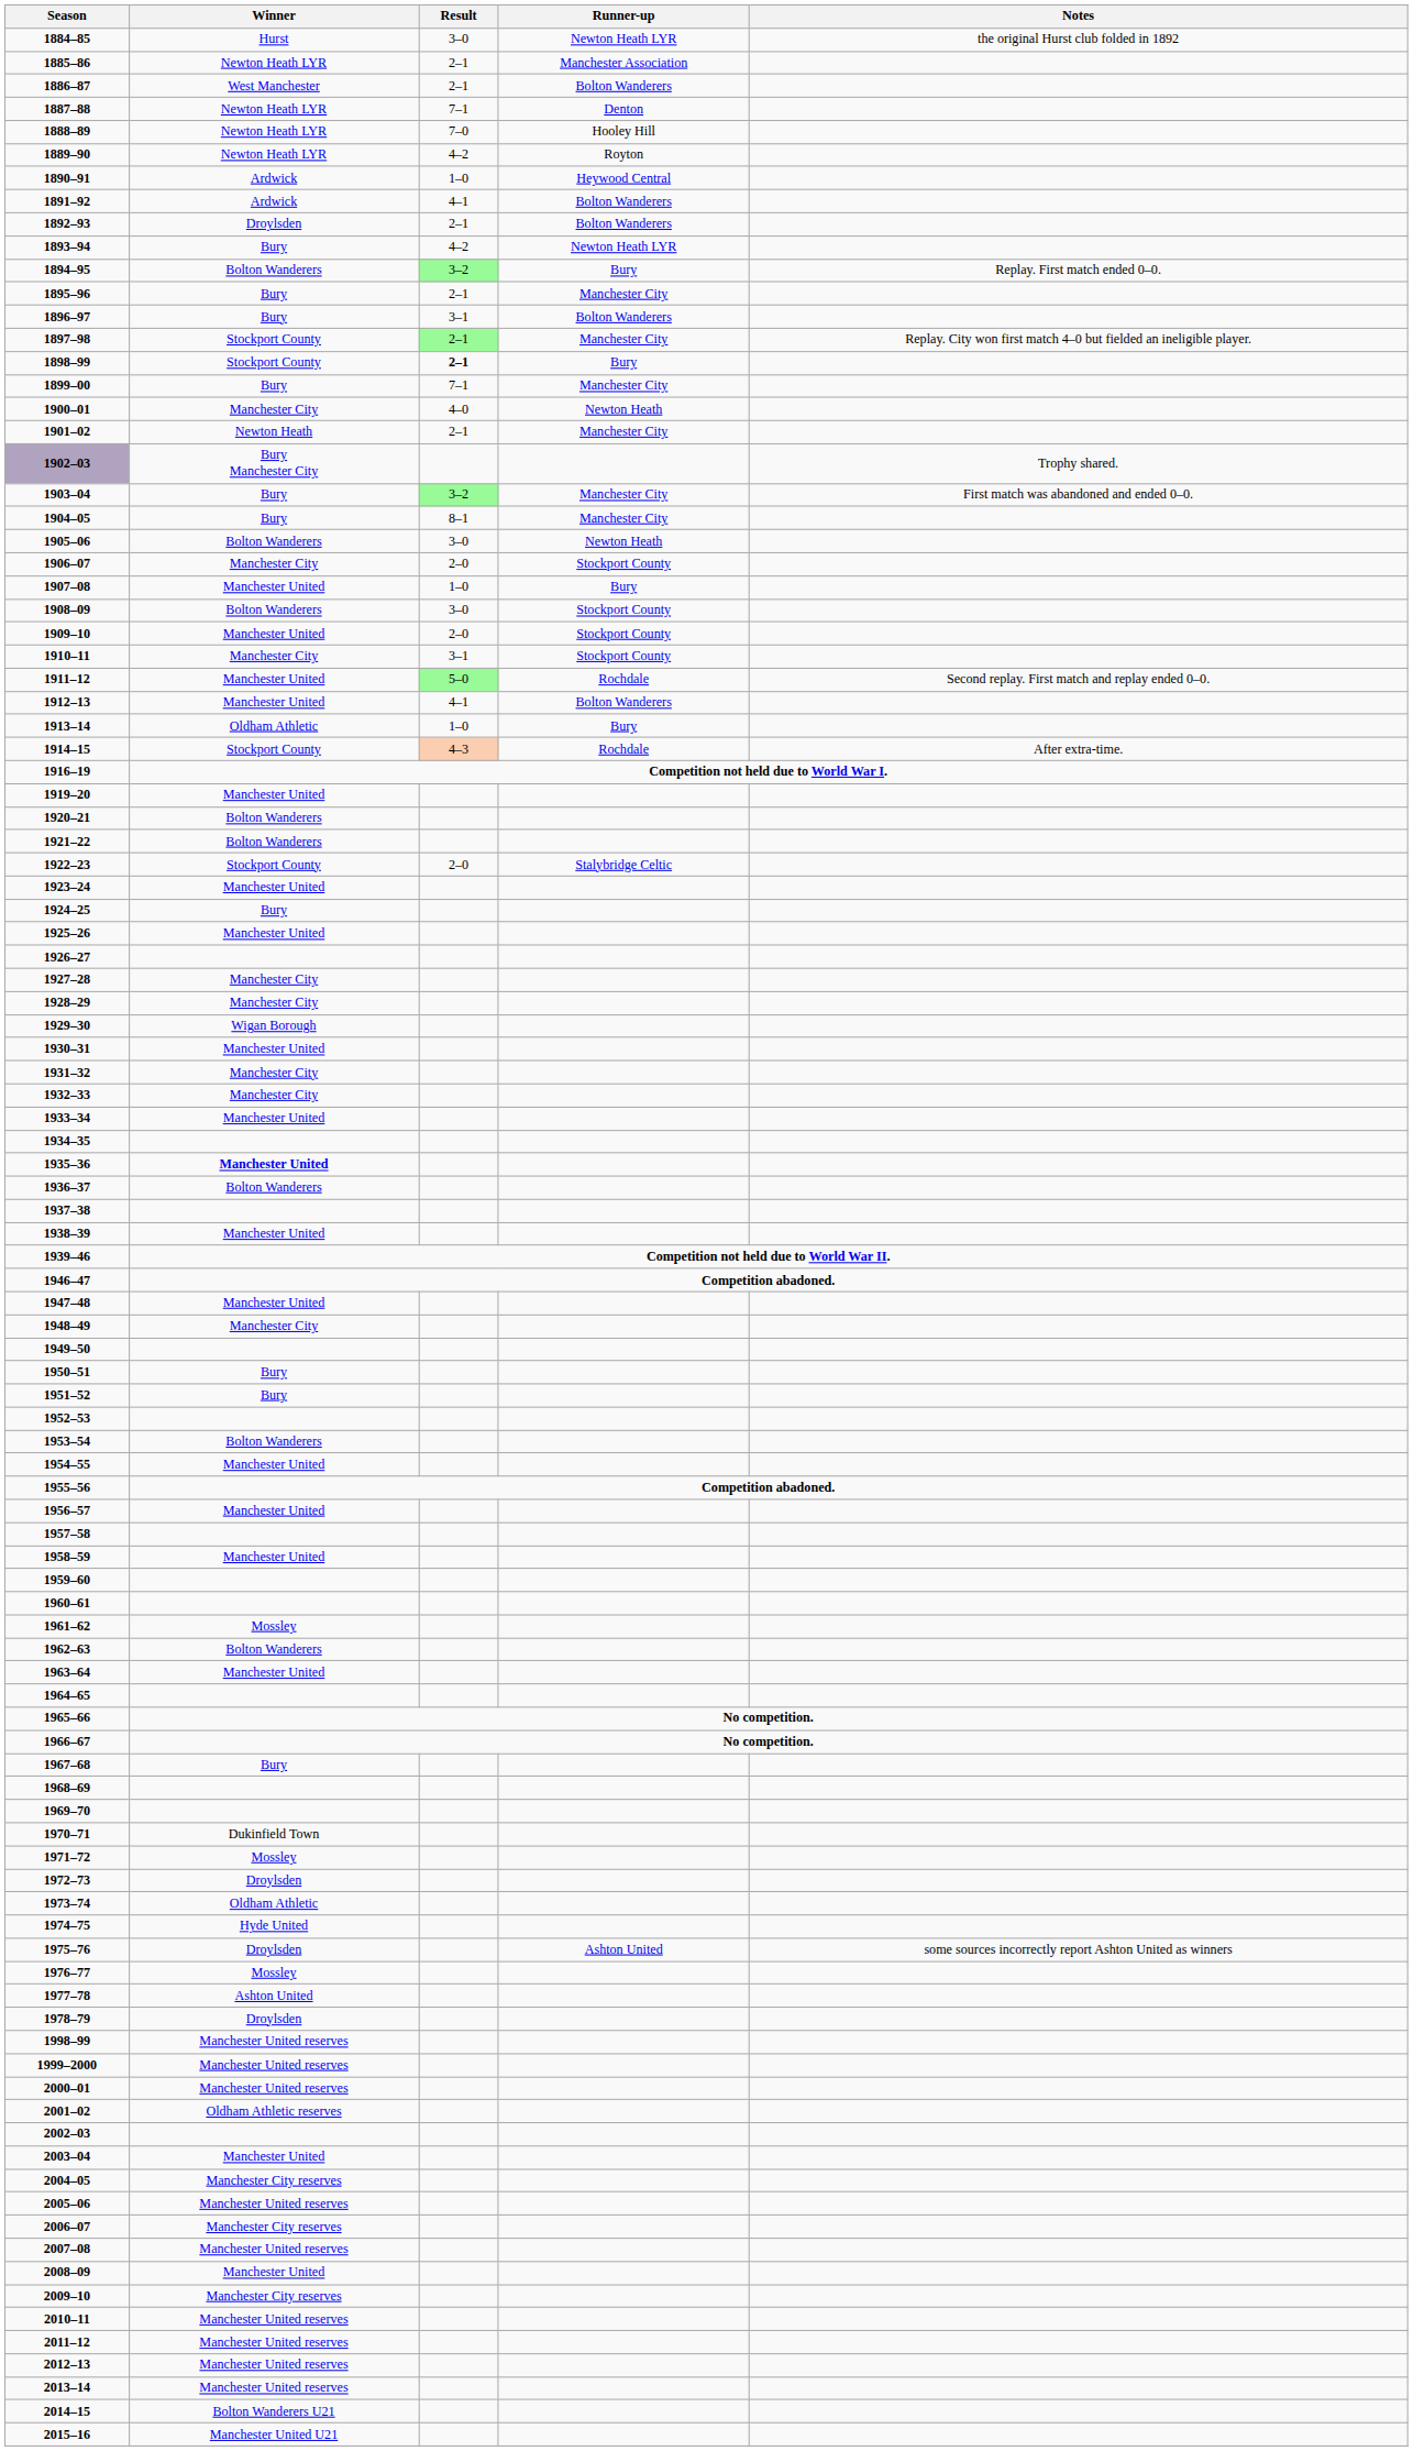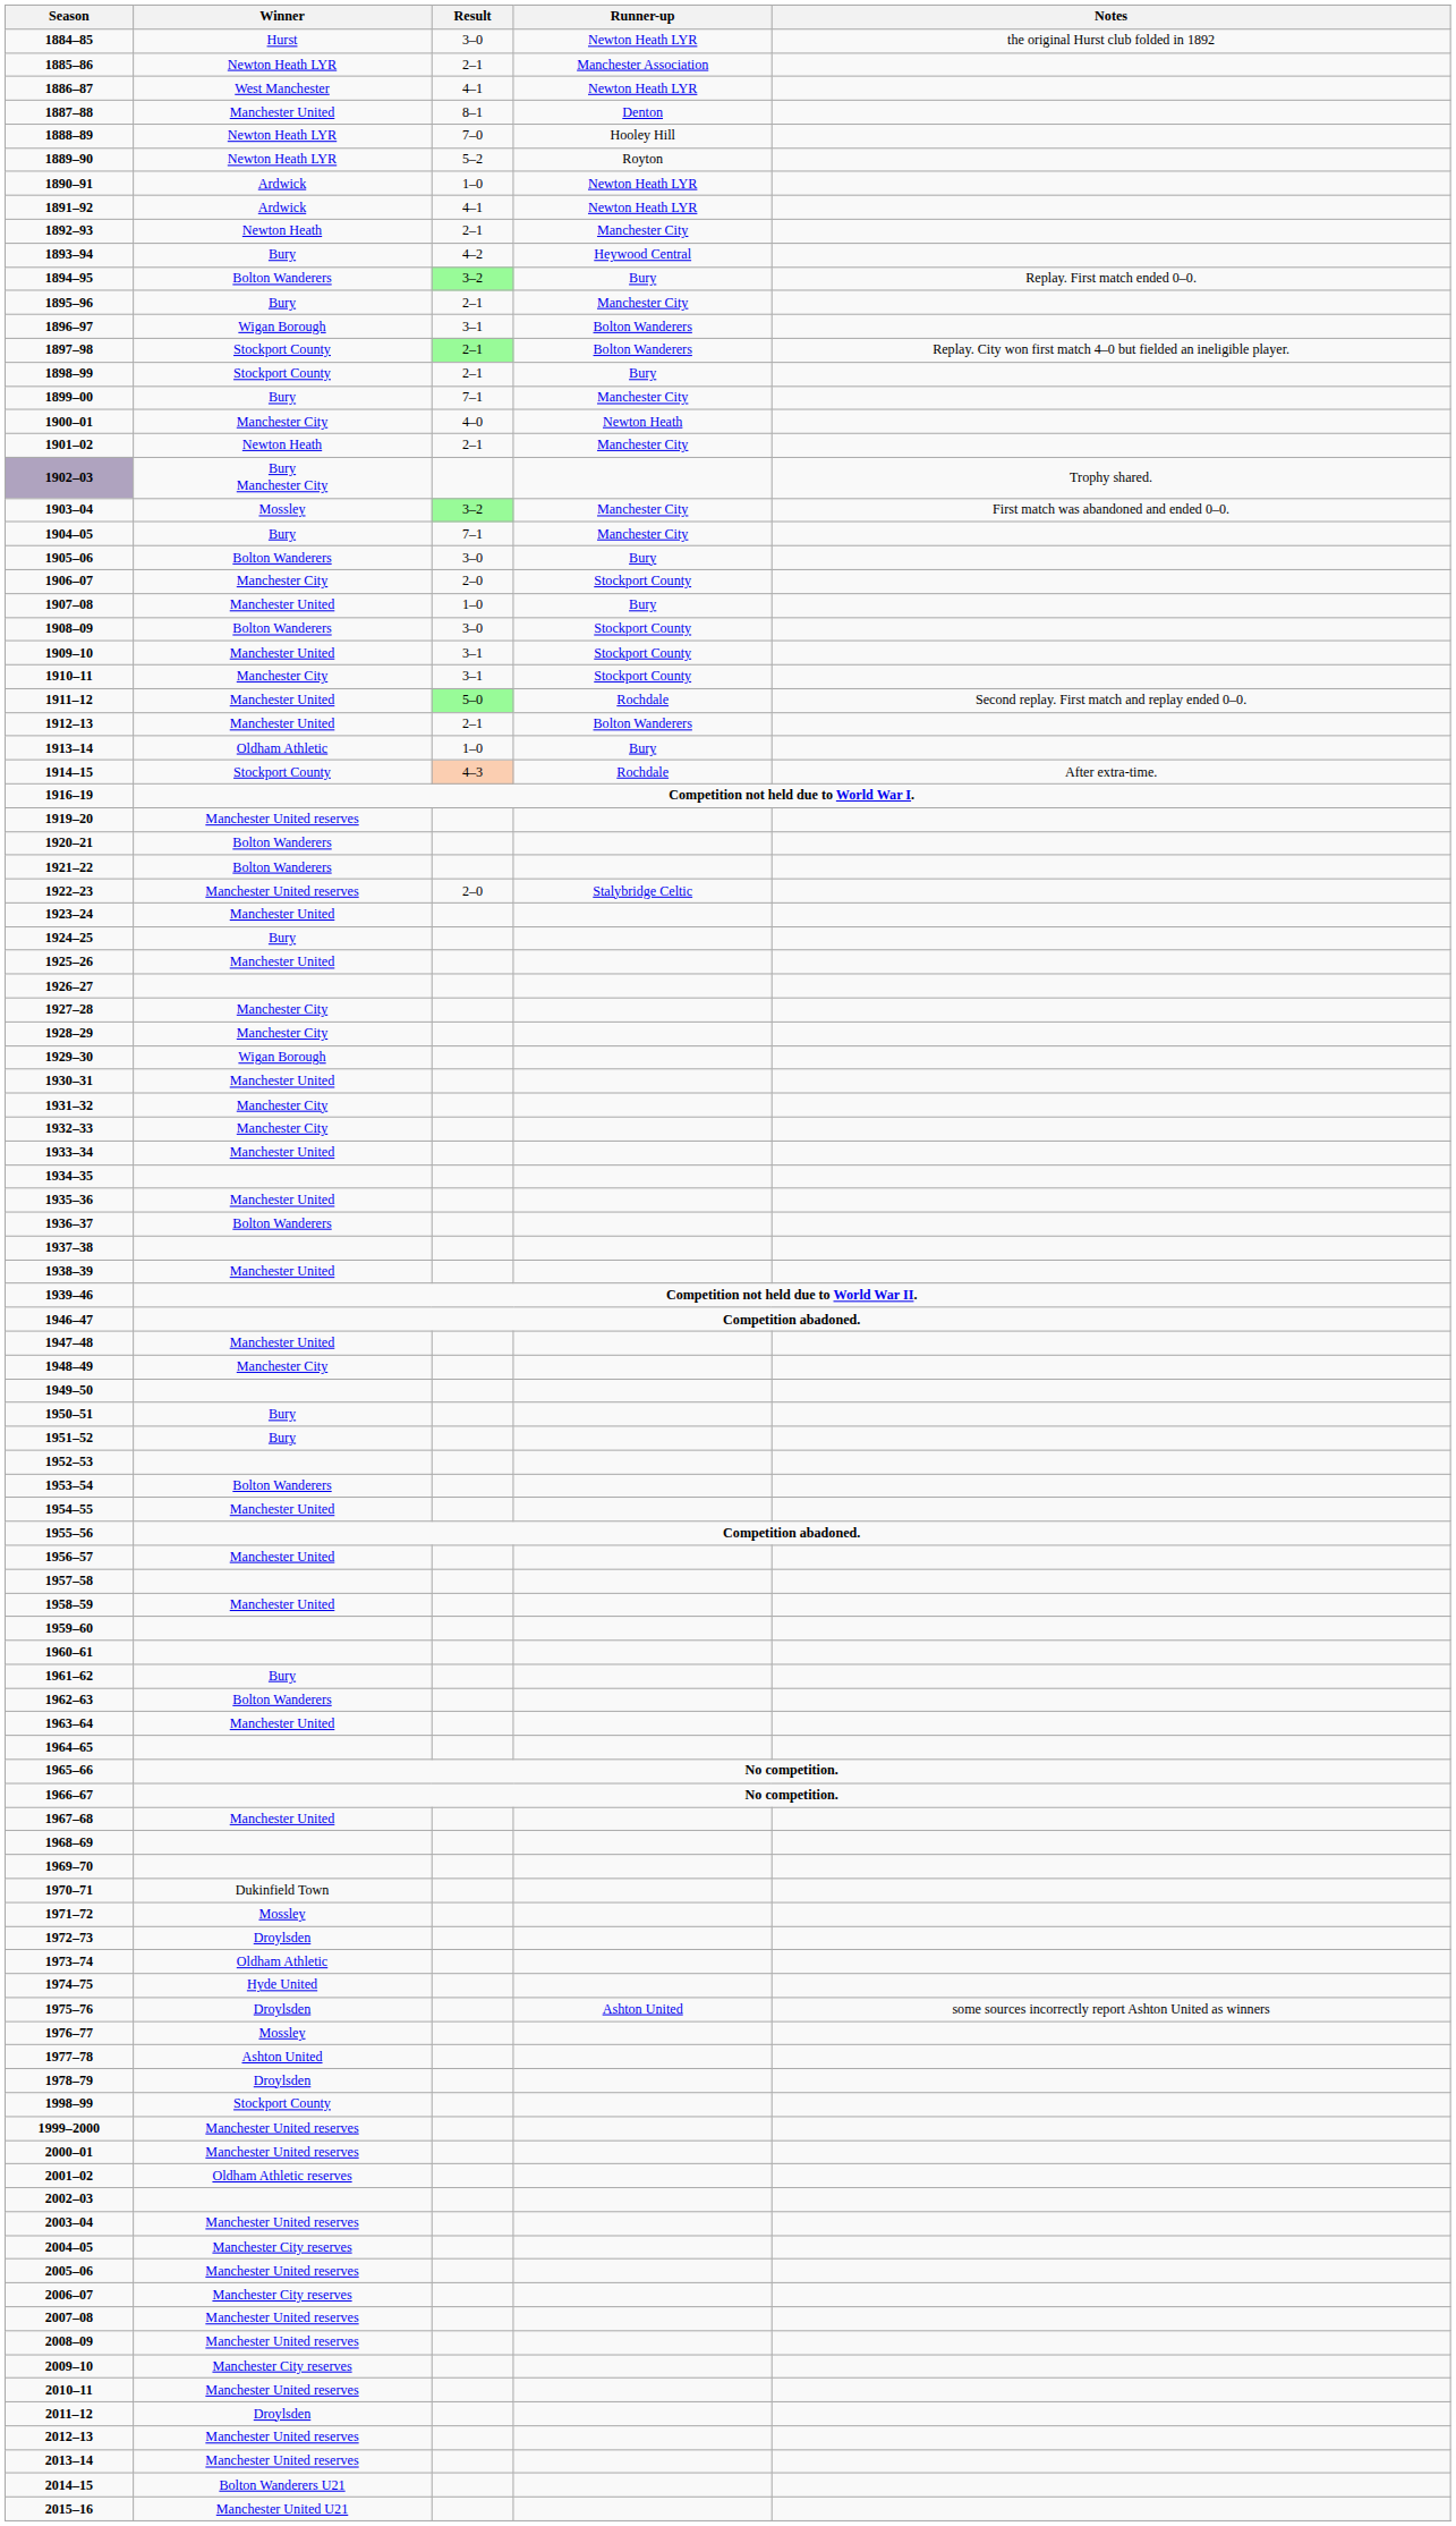1886–87 | Result: 2–1 -> 4–1
1886–87 | Runner-up: Bolton Wanderers -> Newton Heath LYR
1887–88 | Winner: Newton Heath LYR -> Manchester United
1887–88 | Result: 7–1 -> 8–1
1889–90 | Result: 4–2 -> 5–2
1890–91 | Runner-up: Heywood Central -> Newton Heath LYR
1891–92 | Runner-up: Bolton Wanderers -> Newton Heath LYR
1892–93 | Winner: Droylsden -> Newton Heath
1892–93 | Runner-up: Bolton Wanderers -> Manchester City
1893–94 | Runner-up: Newton Heath LYR -> Heywood Central
1896–97 | Winner: Bury -> Wigan Borough
1897–98 | Runner-up: Manchester City -> Bolton Wanderers
1898–99 | Result: bold -> normal
1903–04 | Winner: Bury -> Mossley
1904–05 | Result: 8–1 -> 7–1
1905–06 | Runner-up: Newton Heath -> Bury
1909–10 | Result: 2–0 -> 3–1
1912–13 | Result: 4–1 -> 2–1
1919–20 | Winner: Manchester United -> Manchester United reserves
1922–23 | Winner: Stockport County -> Manchester United reserves
1935–36 | Winner: bold -> normal
1961–62 | Winner: Mossley -> Bury
1967–68 | Winner: Bury -> Manchester United
1998–99 | Winner: Manchester United reserves -> Stockport County
2003–04 | Winner: Manchester United -> Manchester United reserves
2008–09 | Winner: Manchester United -> Manchester United reserves
2011–12 | Winner: Manchester United reserves -> Droylsden
